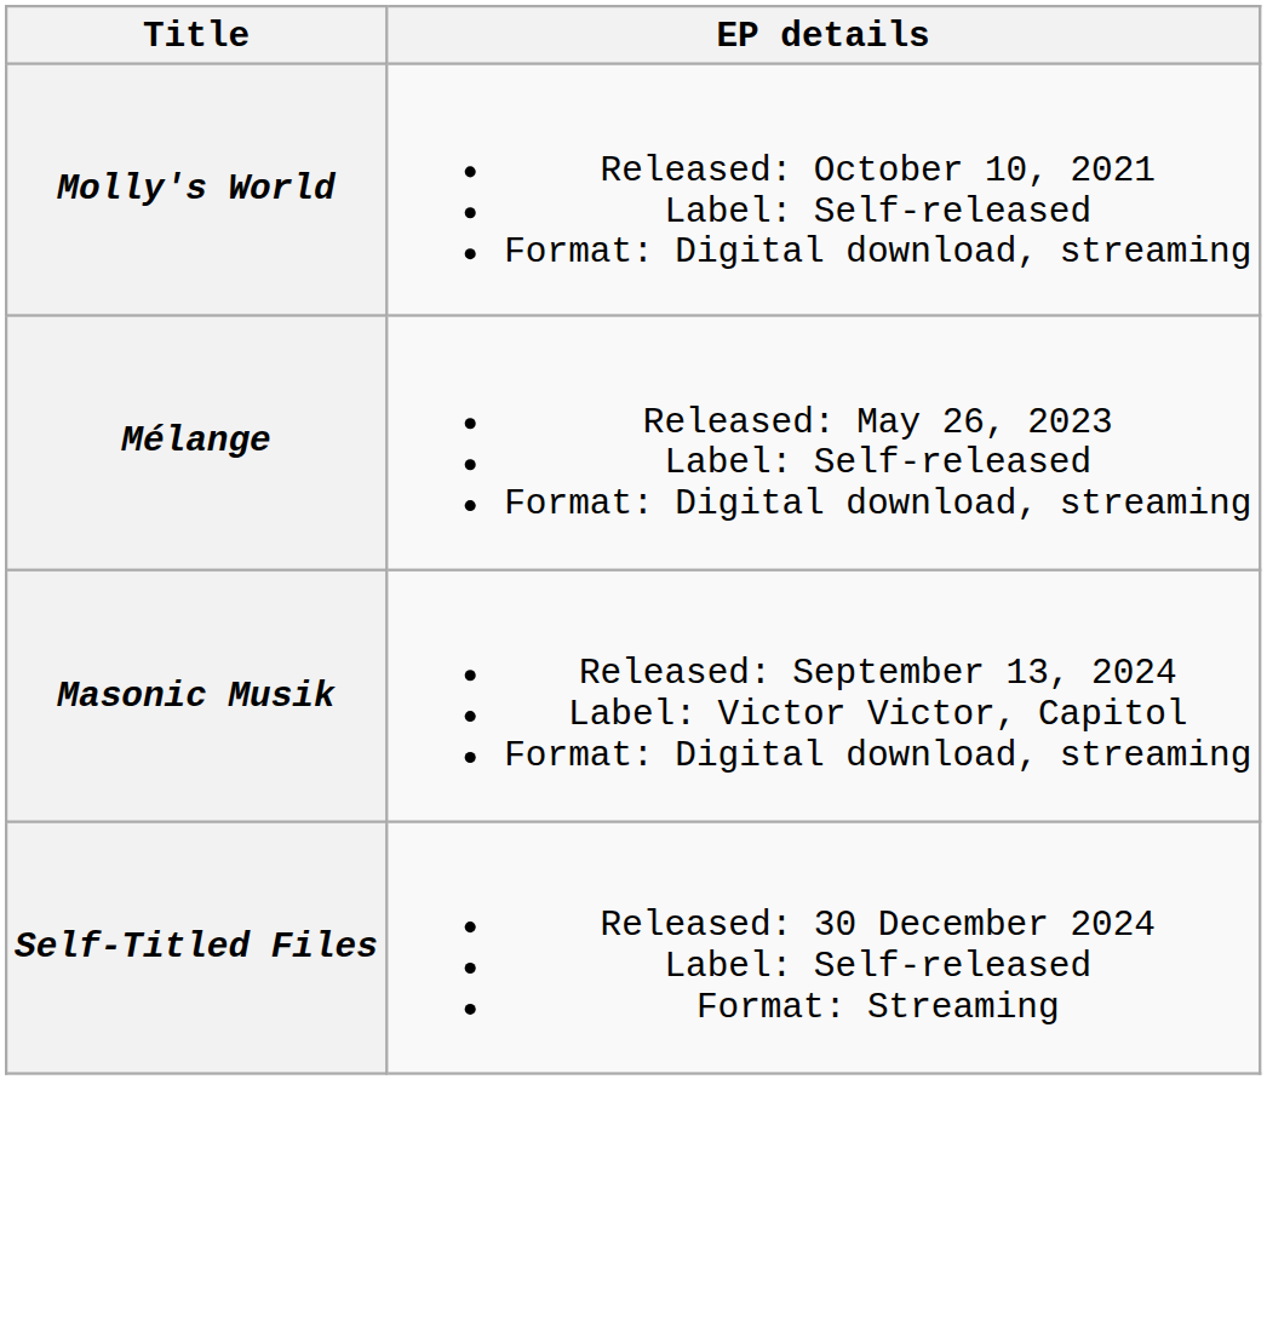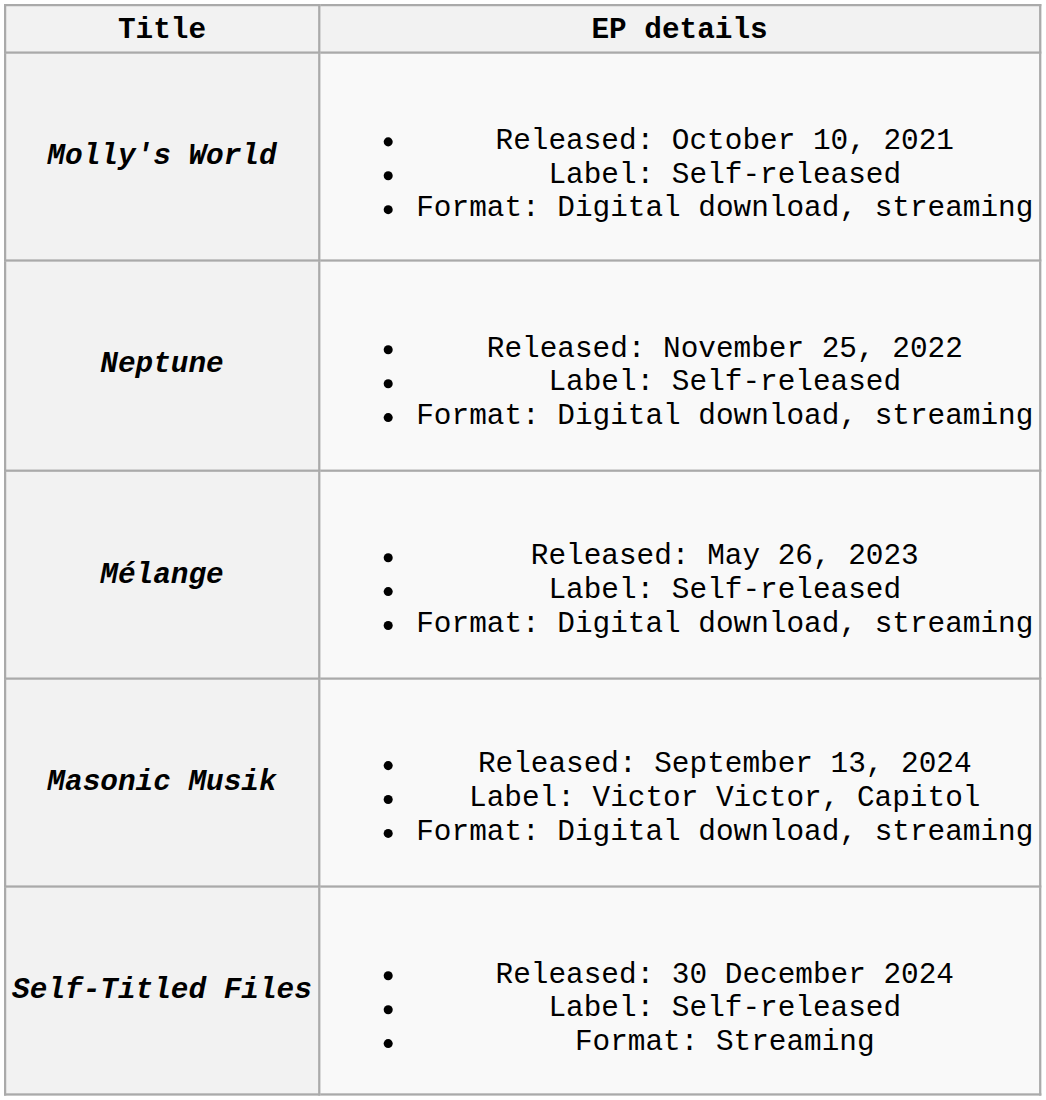+ row: Neptune | Released: November 25, 2022 Label: Self-released Format: Digital download, streaming
